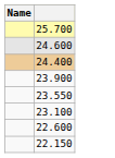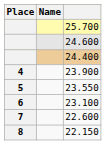+ column: Place | 4 | 5 | 6 | 7 | 8
